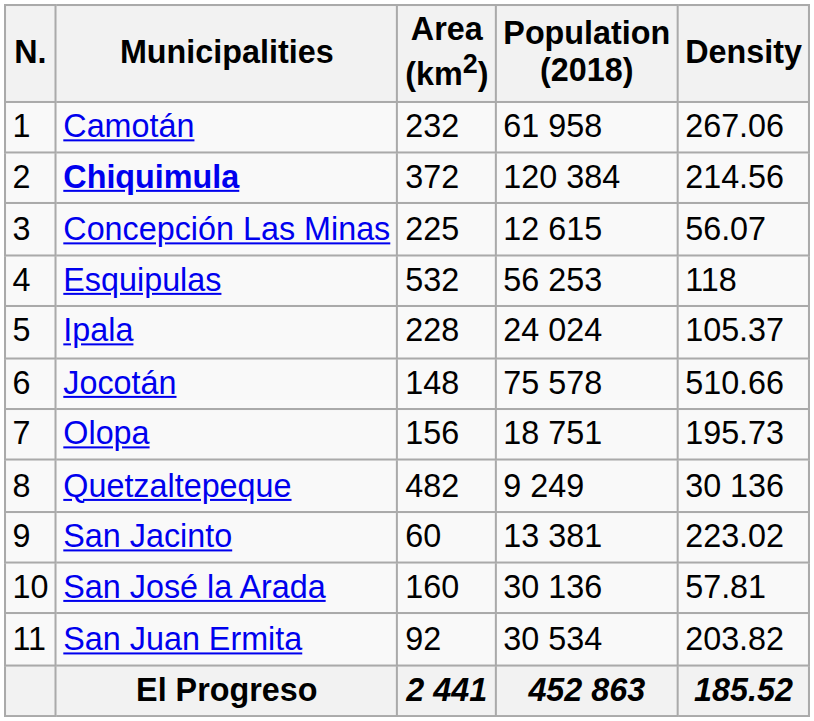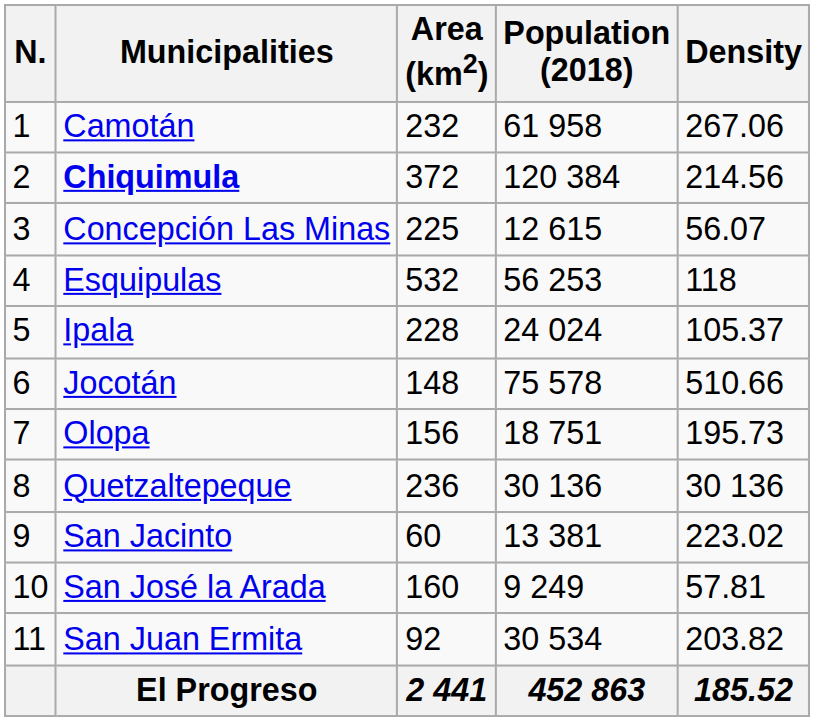Quetzaltepeque | Area (km2): 482 -> 236
Quetzaltepeque | Population (2018): 9 249 -> 30 136
San José la Arada | Population (2018): 30 136 -> 9 249
